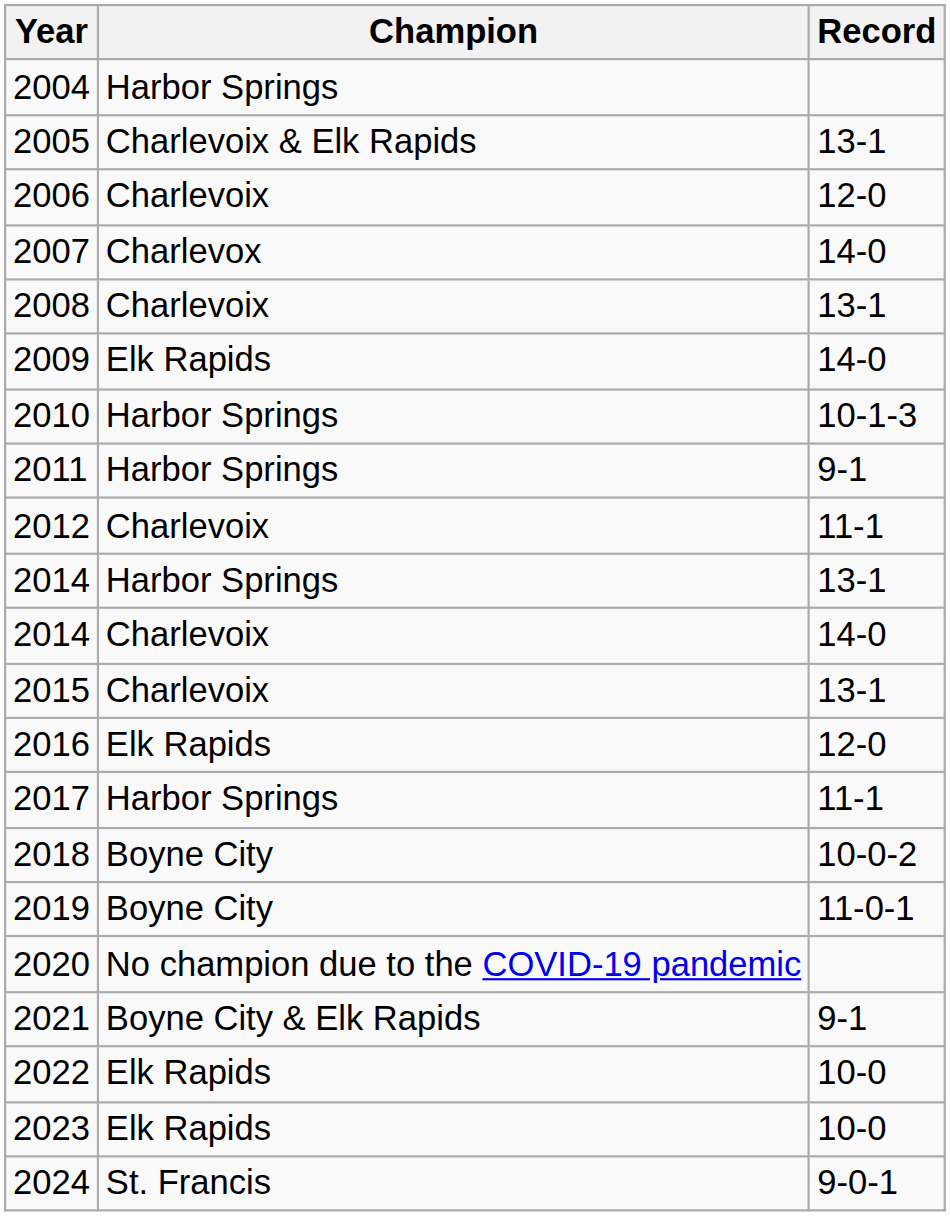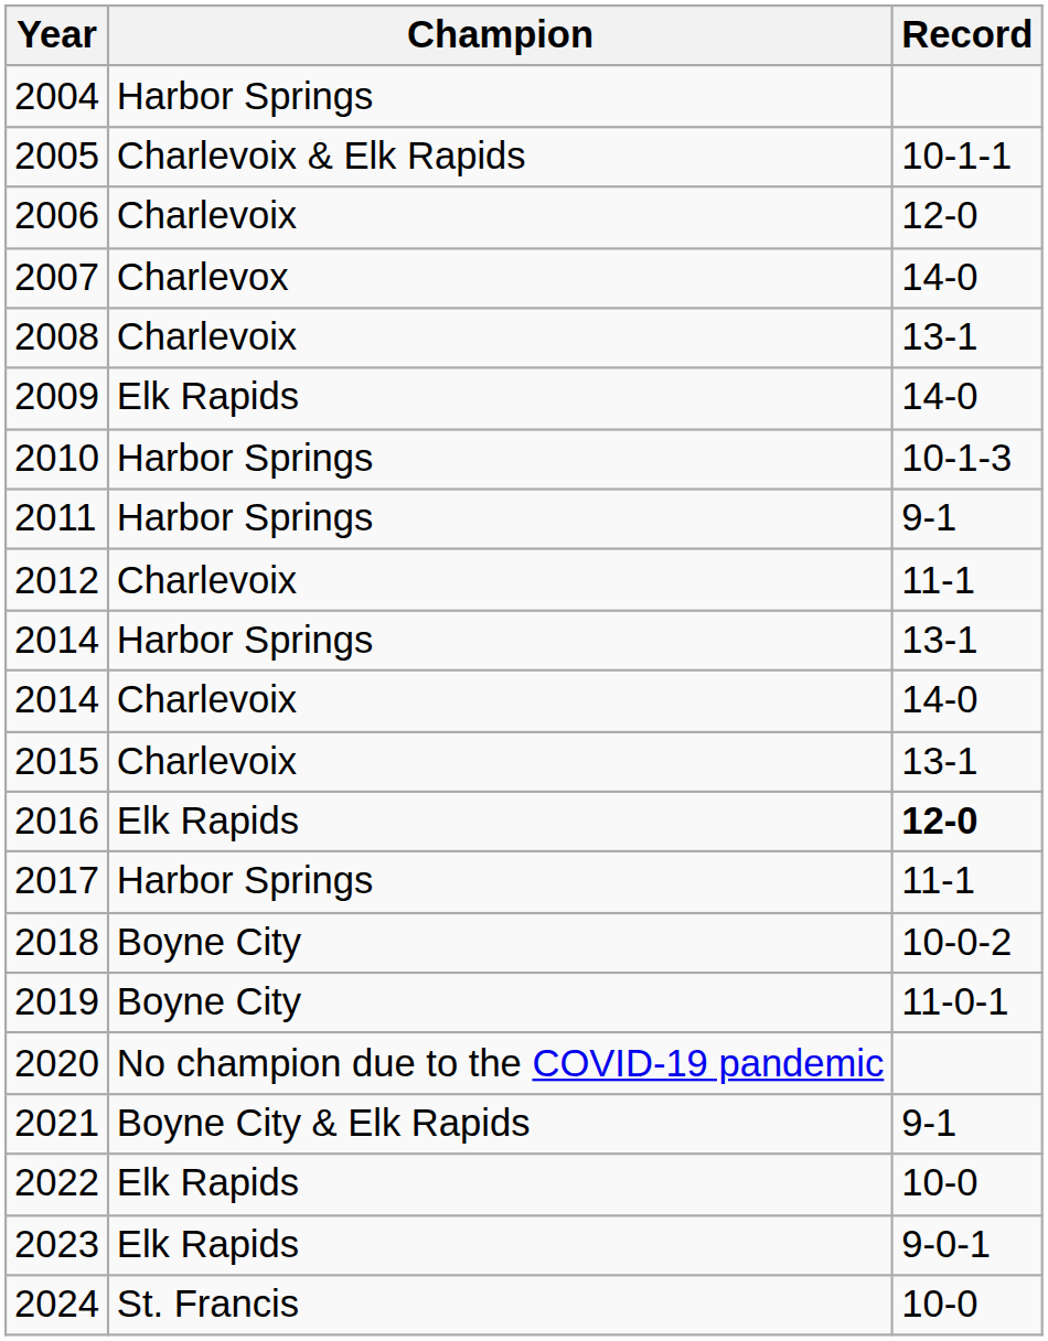2005 | Record: 13-1 -> 10-1-1
2016 | Record: normal -> bold
2023 | Record: 10-0 -> 9-0-1
2024 | Record: 9-0-1 -> 10-0
